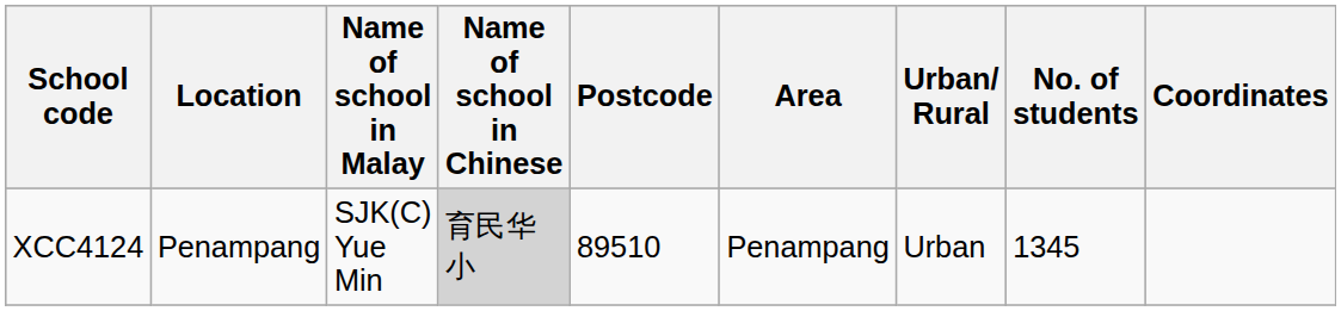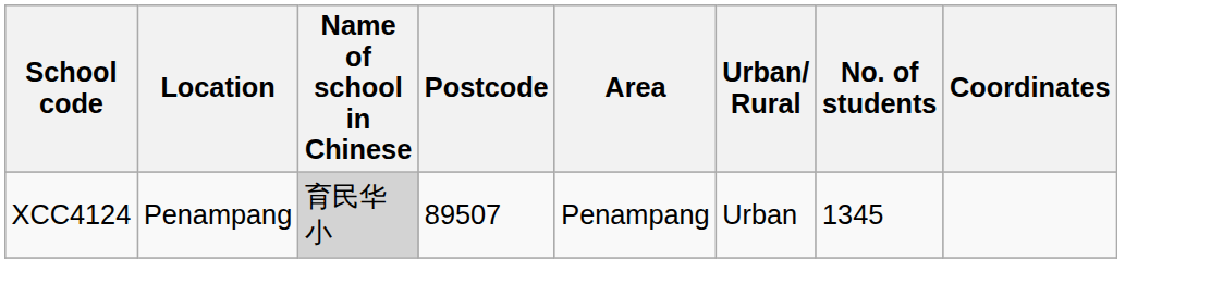- column: Name of school in Malay | SJK(C) Yue Min
XCC4124 | Postcode: 89510 -> 89507
